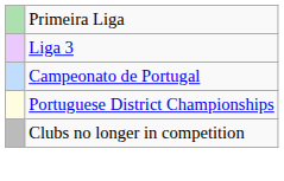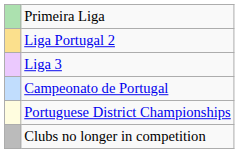+ row: Liga Portugal 2
